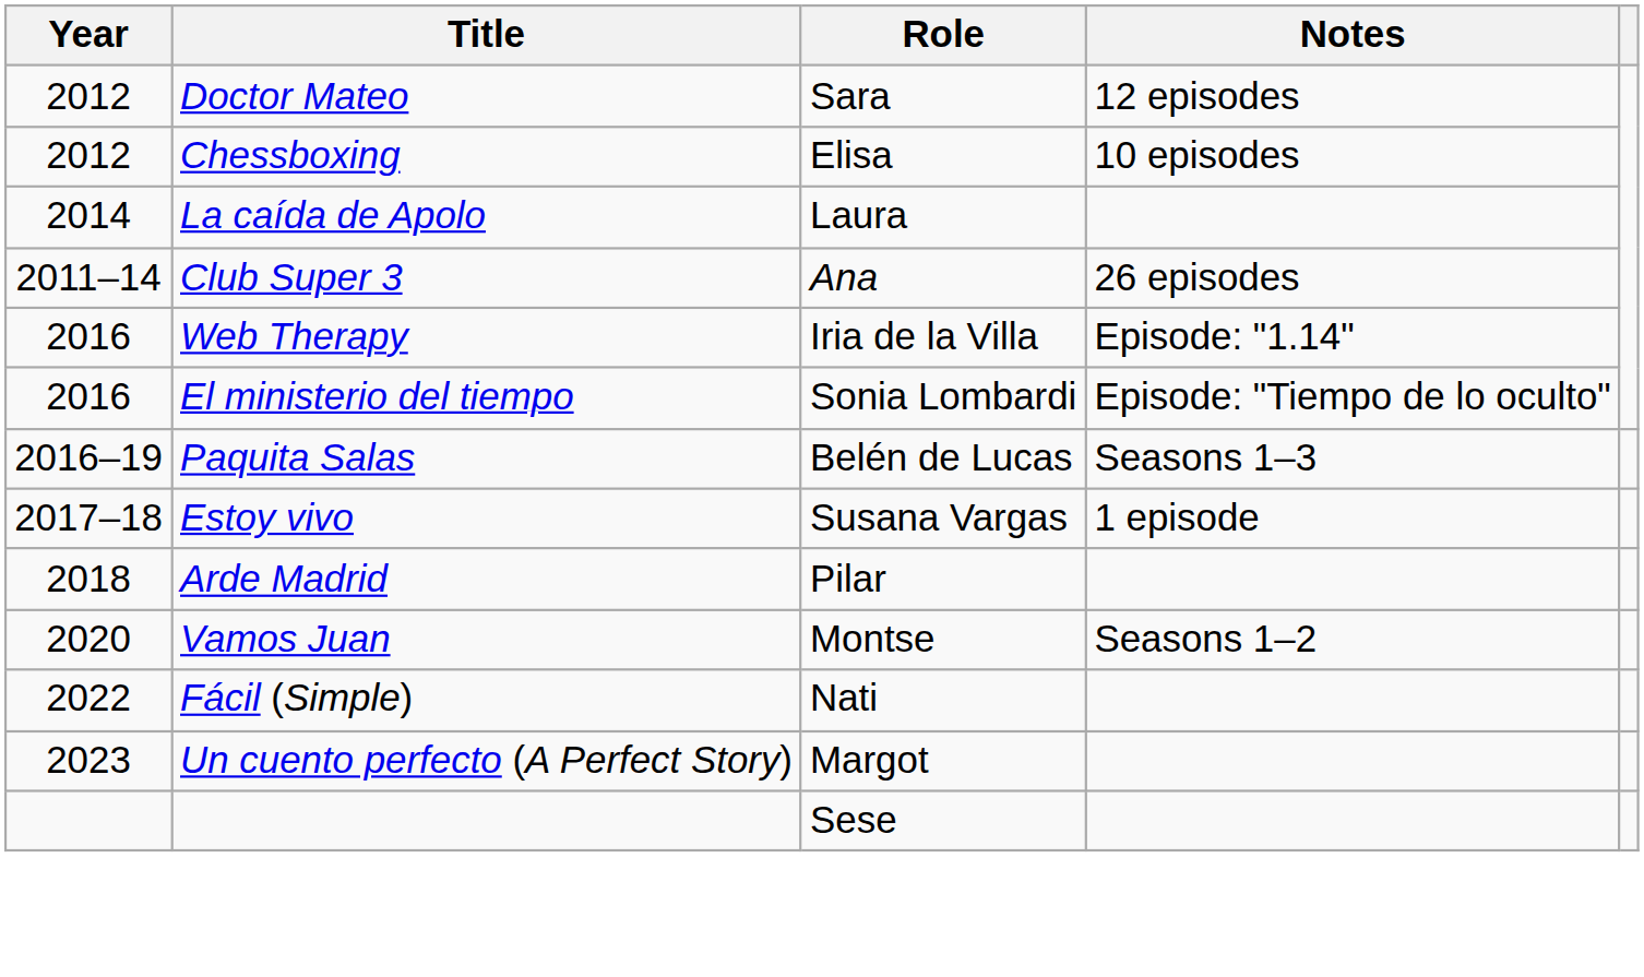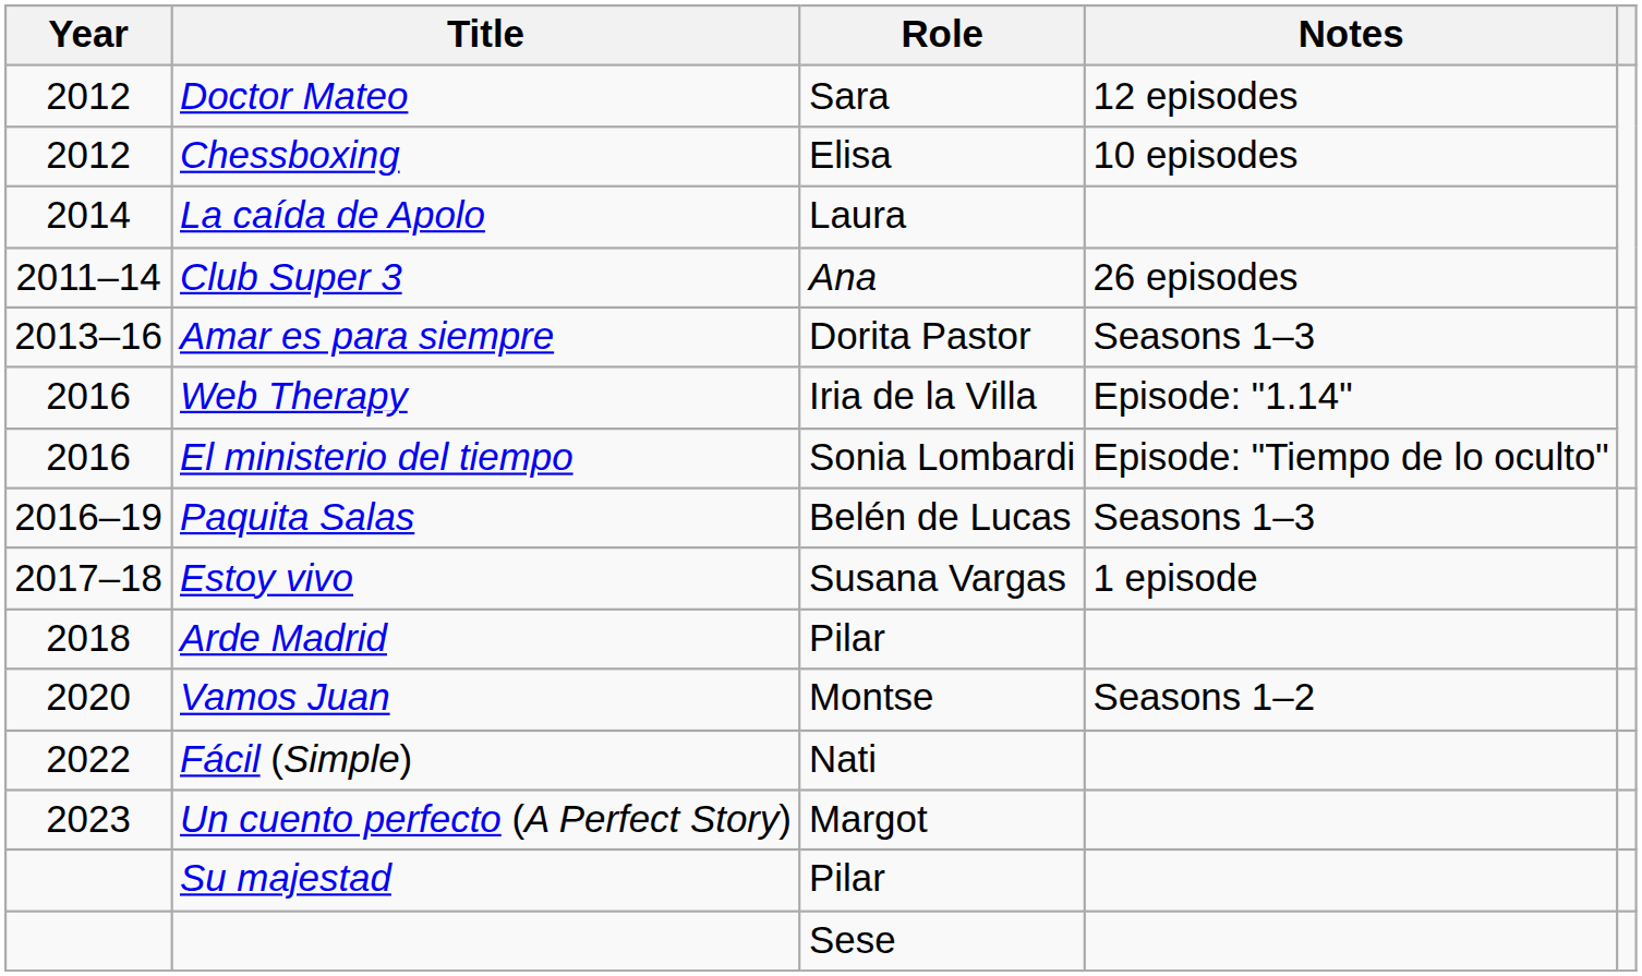+ row: 2013–16 | Amar es para siempre | Dorita Pastor | Seasons 1–3
+ row: Su majestad | Pilar
